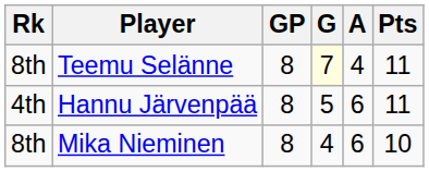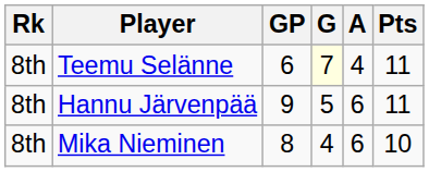Teemu Selänne | GP: 8 -> 6
Hannu Järvenpää | Rk: 4th -> 8th
Hannu Järvenpää | GP: 8 -> 9
